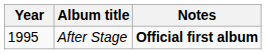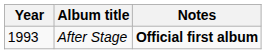After Stage | Year: 1995 -> 1993
